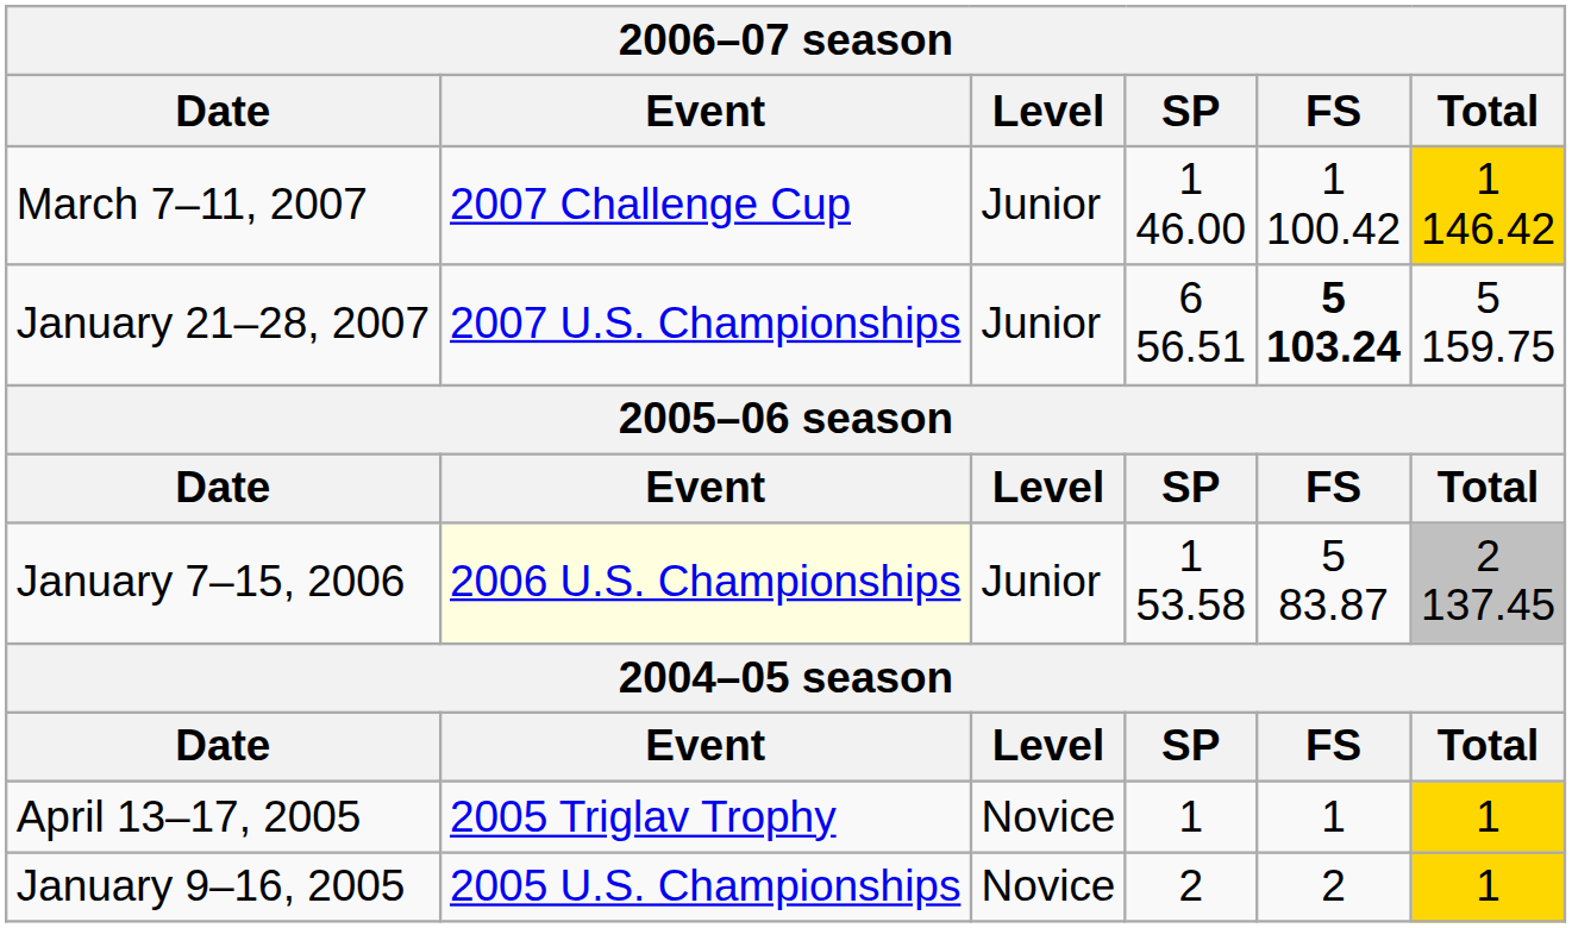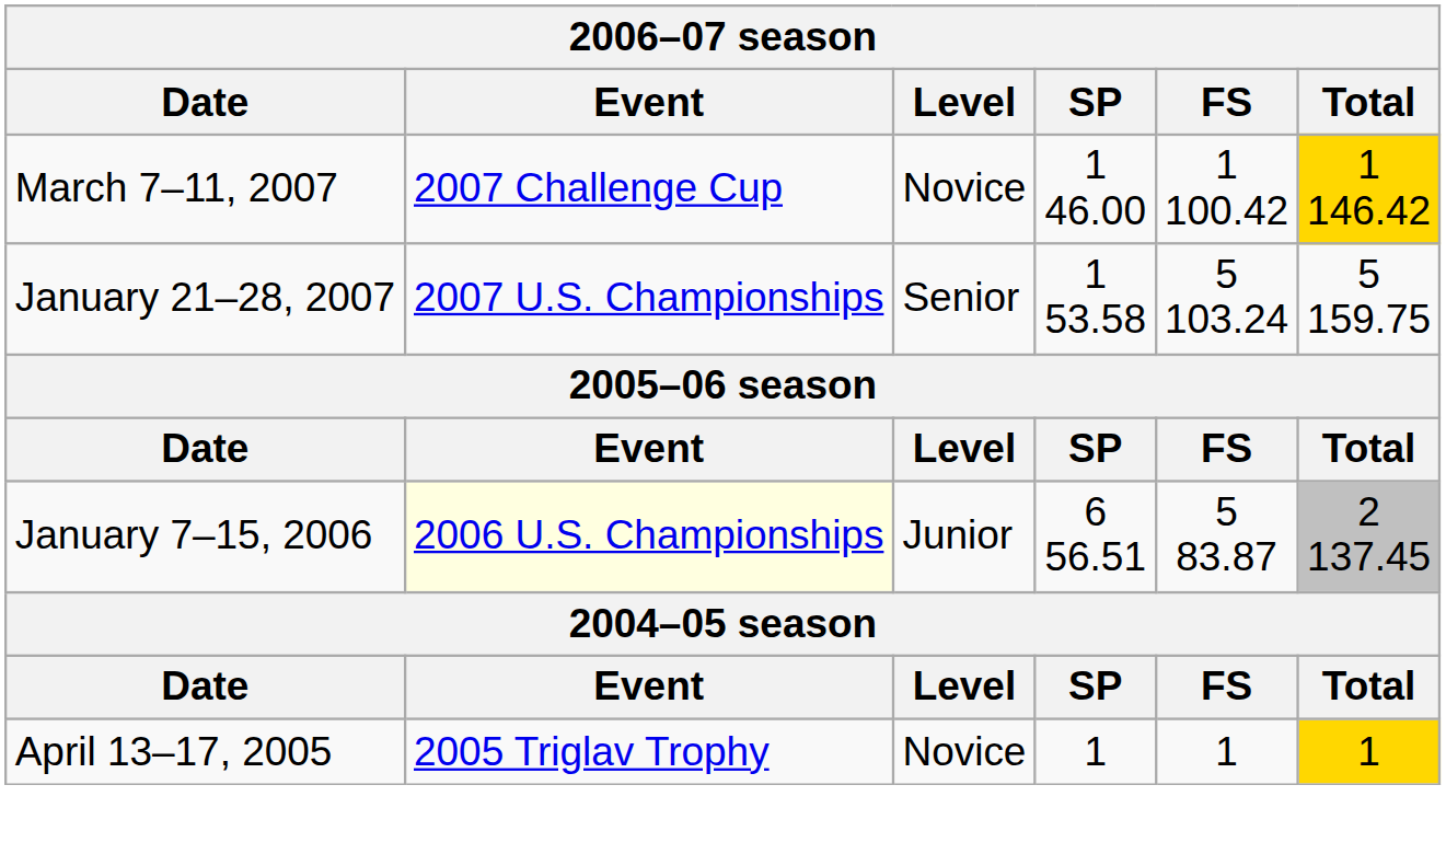March 7–11, 2007 | Level: Junior -> Novice
January 21–28, 2007 | Level: Junior -> Senior
January 21–28, 2007 | SP: 6 56.51 -> 1 53.58
January 21–28, 2007 | FS: bold -> normal
January 7–15, 2006 | SP: 1 53.58 -> 6 56.51
- row: January 9–16, 2005 | 2005 U.S. Championships | Novice | 2 | 2 | 1
